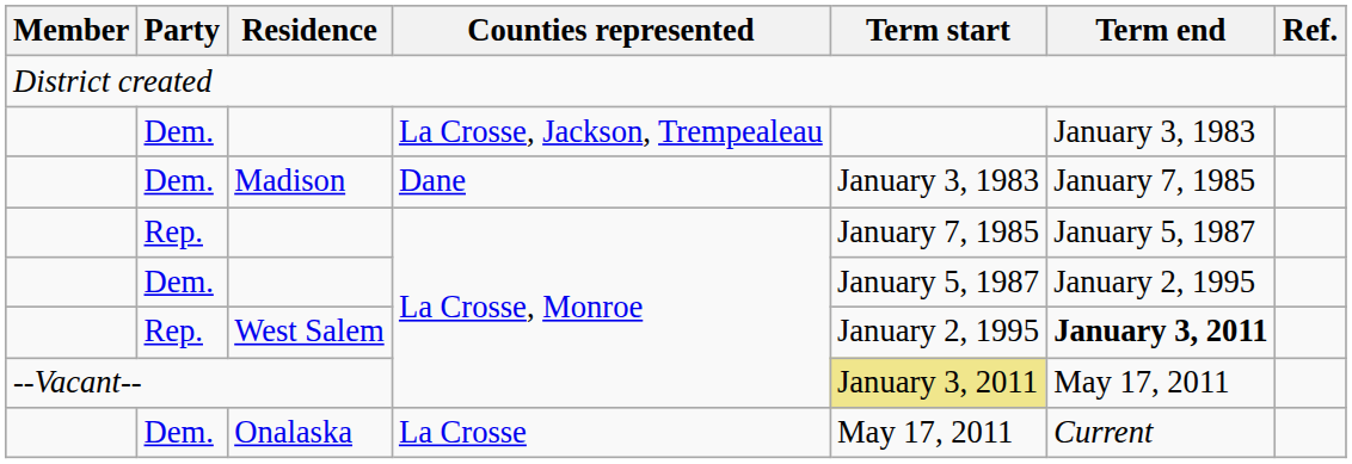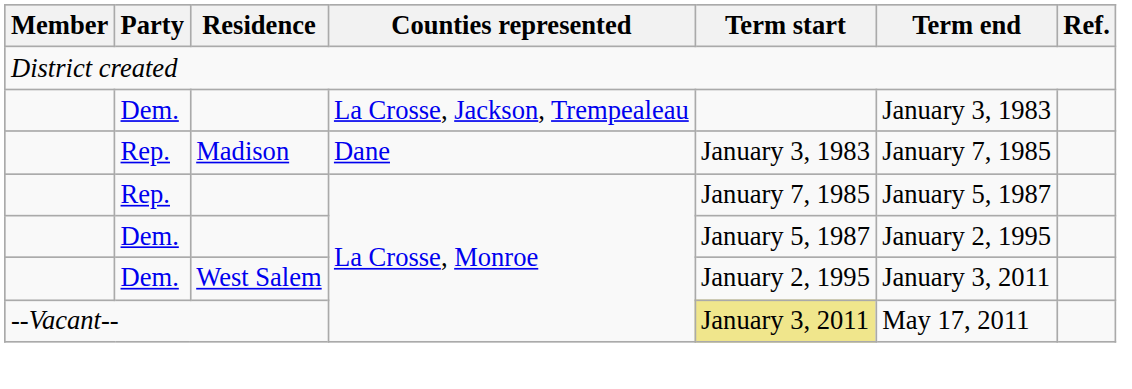Madison | Party: Dem. -> Rep.
West Salem | Party: Rep. -> Dem.
West Salem | Term end: bold -> normal
- row: Dem. | Onalaska | La Crosse | May 17, 2011 | Current
